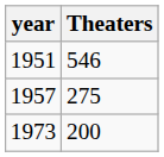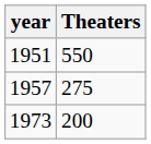1951 | Theaters: 546 -> 550
